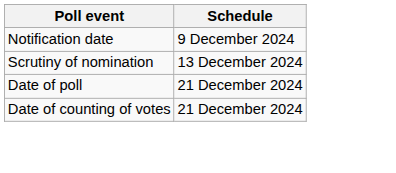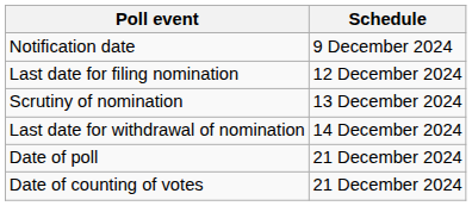+ row: Last date for filing nomination | 12 December 2024
+ row: Last date for withdrawal of nomination | 14 December 2024
